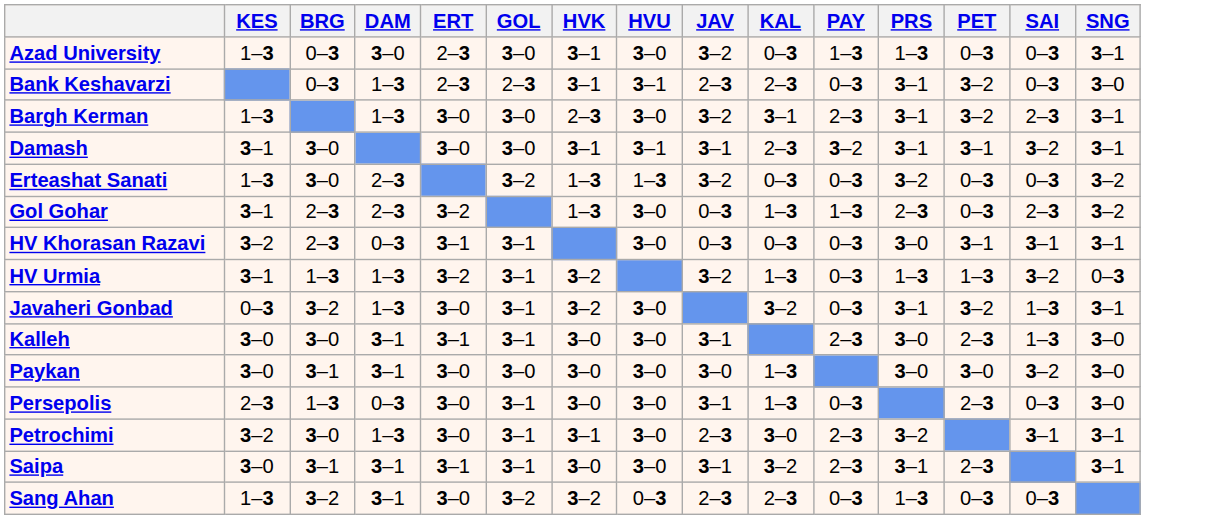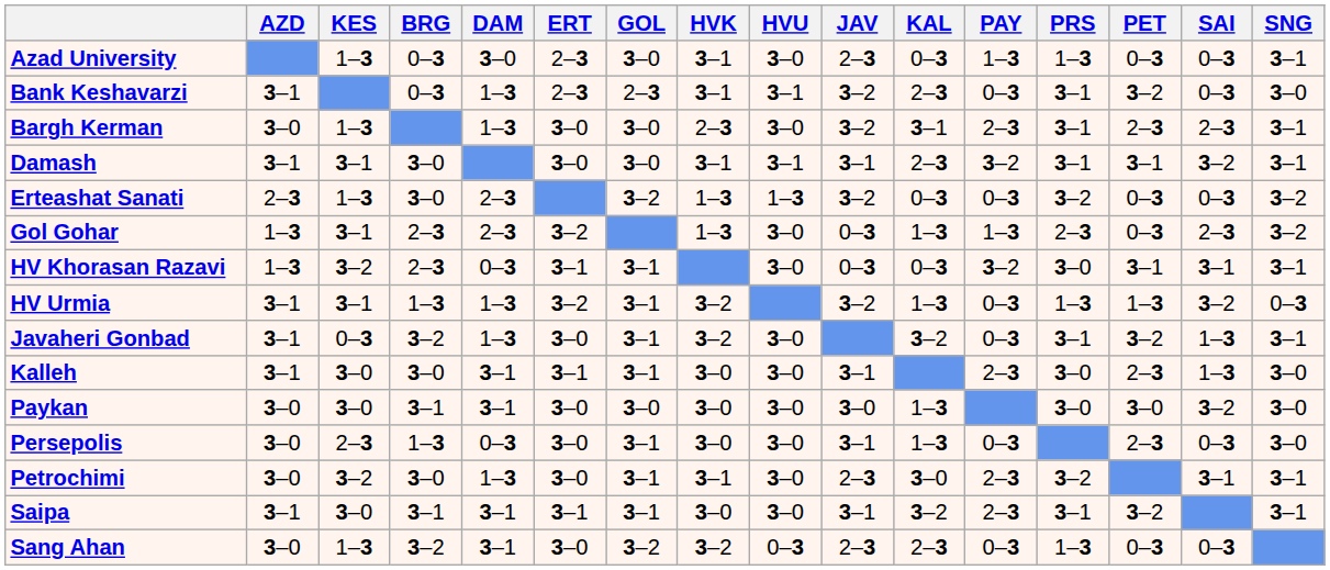+ column: AZD | 3–1 | 3–0 | 3–1 | 2–3 | 1–3 | 1–3 | 3–1 | 3–1 | 3–1 | 3–0 | 3–0 | 3–0 | 3–1 | 3–0
Azad University | JAV: 3–2 -> 2–3
Bank Keshavarzi | JAV: 2–3 -> 3–2
Bargh Kerman | PET: 3–2 -> 2–3
HV Khorasan Razavi | PAY: 0–3 -> 3–2
Saipa | PET: 2–3 -> 3–2
